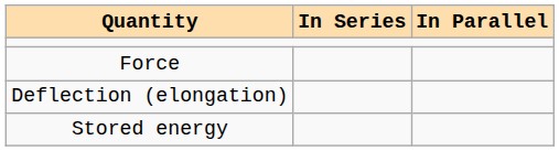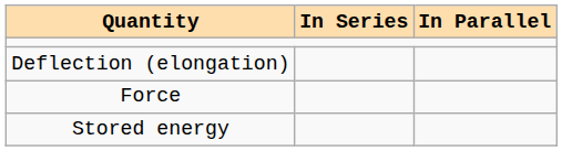rows swapped: Deflection (elongation) <-> Force
